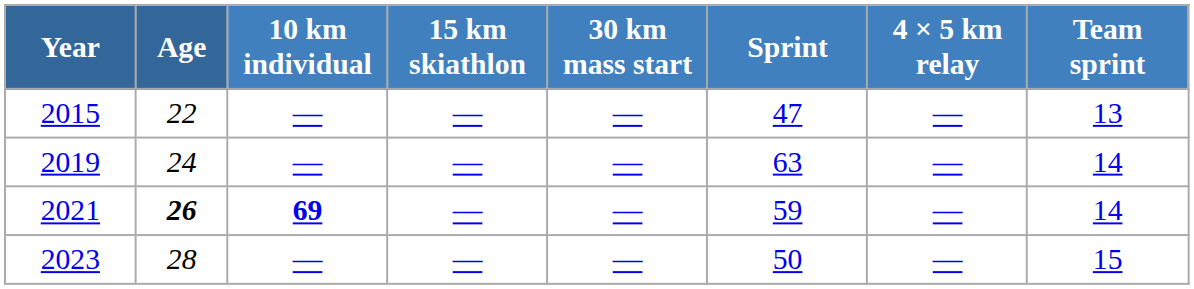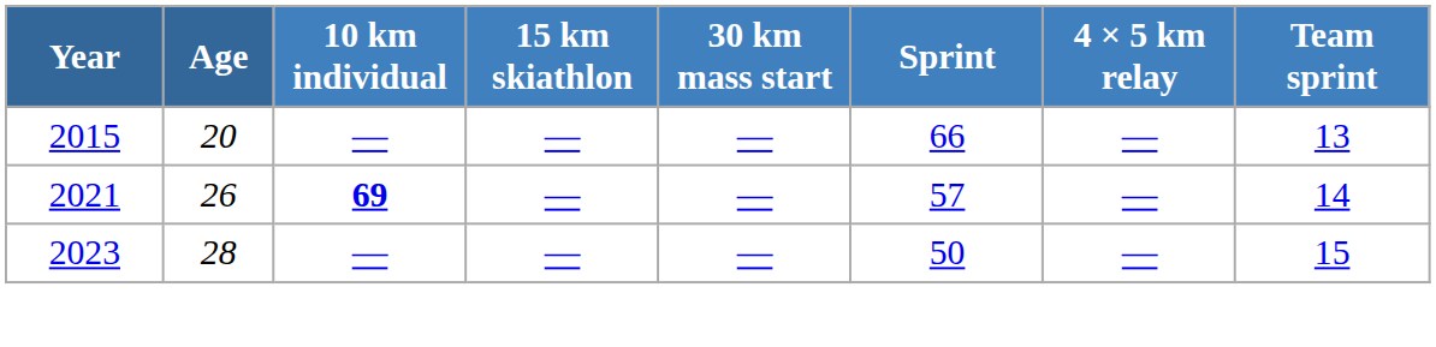2015 | Age: 22 -> 20
2015 | Sprint: 47 -> 66
- row: 2019 | 24 | — | — | — | 63 | — | 14
2021 | Age: bold -> normal
2021 | Sprint: 59 -> 57
